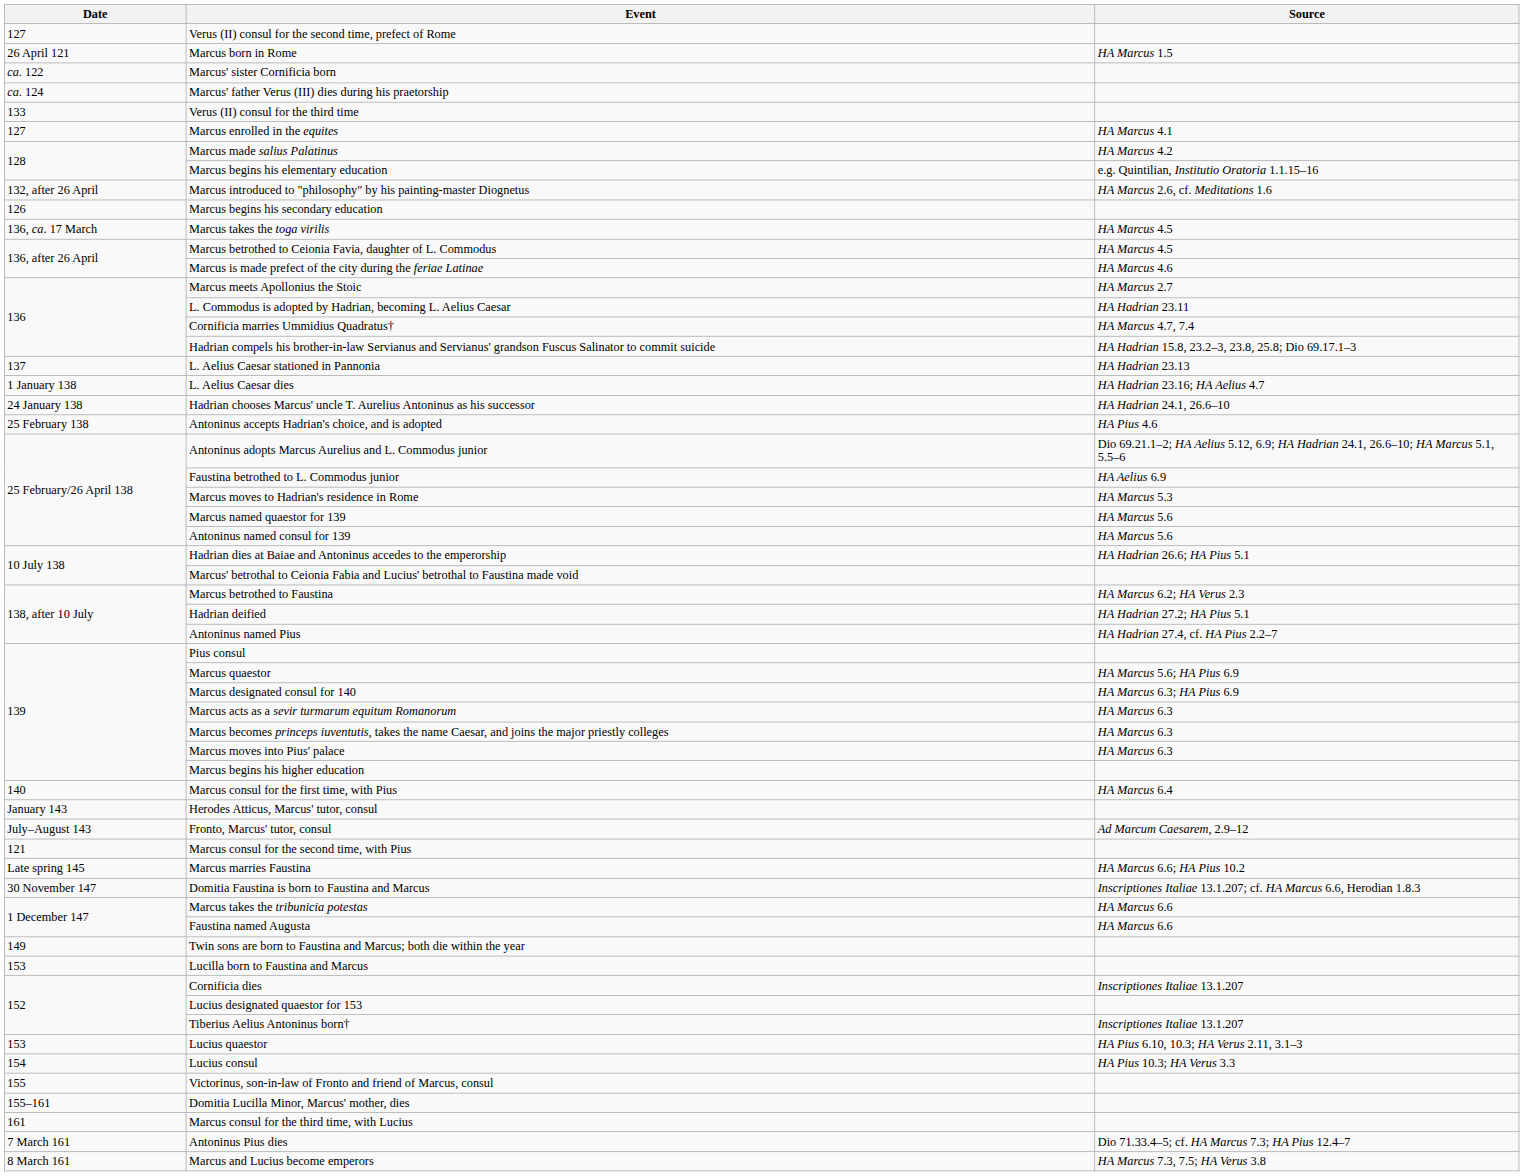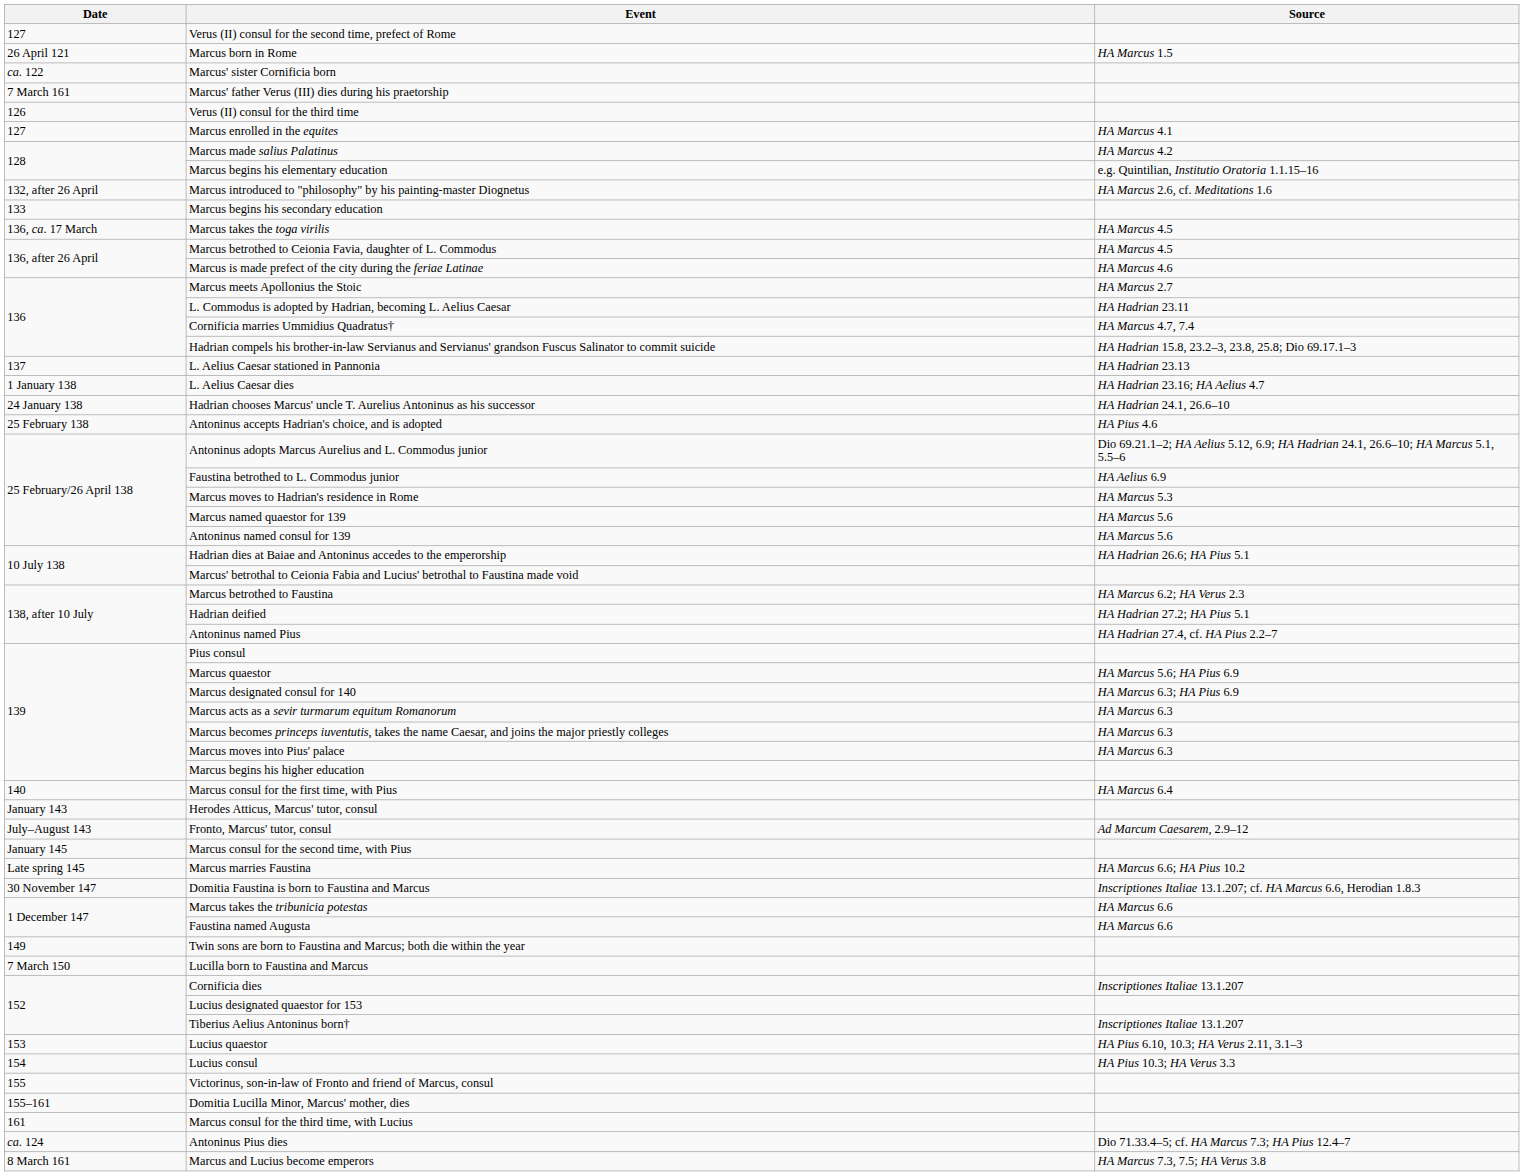Marcus' father Verus (III) dies during his praetorship | Date: ca. 124 -> 7 March 161
Verus (II) consul for the third time | Date: 133 -> 126
Marcus begins his secondary education | Date: 126 -> 133
Marcus consul for the second time, with Pius | Date: 121 -> January 145
Lucilla born to Faustina and Marcus | Date: 153 -> 7 March 150
Antoninus Pius dies | Date: 7 March 161 -> ca. 124
